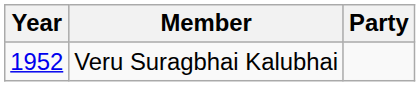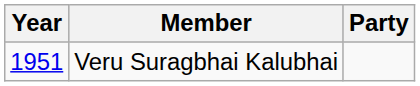Veru Suragbhai Kalubhai | Year: 1952 -> 1951
